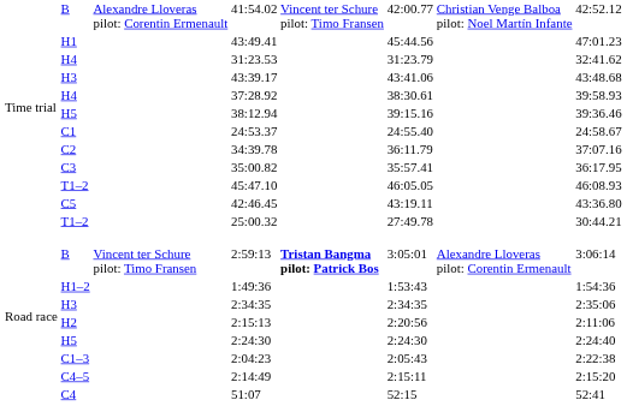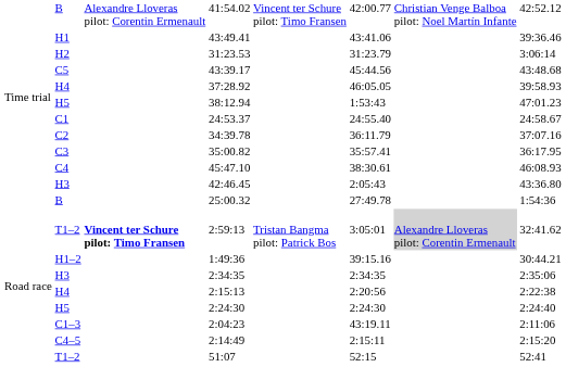43:49.41 | column 6: 45:44.56 -> 43:41.06
43:49.41 | column 8: 47:01.23 -> 39:36.46
31:23.53 | column 2: H4 -> H2
31:23.53 | column 8: 32:41.62 -> 3:06:14
43:39.17 | column 2: H3 -> C5
43:39.17 | column 6: 43:41.06 -> 45:44.56
37:28.92 | column 6: 38:30.61 -> 46:05.05
38:12.94 | column 6: 39:15.16 -> 1:53:43
38:12.94 | column 8: 39:36.46 -> 47:01.23
45:47.10 | column 2: T1–2 -> C4
45:47.10 | column 6: 46:05.05 -> 38:30.61
42:46.45 | column 2: C5 -> H3
42:46.45 | column 6: 43:19.11 -> 2:05:43
25:00.32 | column 2: T1–2 -> B
25:00.32 | column 8: 30:44.21 -> 1:54:36
2:59:13 | column 2: B -> T1–2
2:59:13 | column 3: normal -> bold
2:59:13 | column 5: bold -> normal
2:59:13 | column 7: no background -> lightgrey background
2:59:13 | column 8: 3:06:14 -> 32:41.62
1:49:36 | column 6: 1:53:43 -> 39:15.16
1:49:36 | column 8: 1:54:36 -> 30:44.21
2:15:13 | column 2: H2 -> H4
2:15:13 | column 8: 2:11:06 -> 2:22:38
2:04:23 | column 6: 2:05:43 -> 43:19.11
2:04:23 | column 8: 2:22:38 -> 2:11:06
51:07 | column 2: C4 -> T1–2
